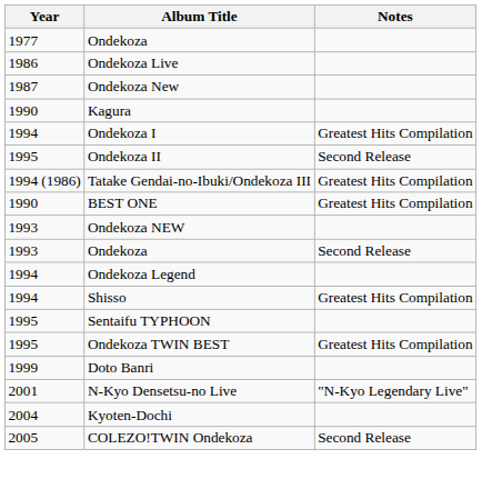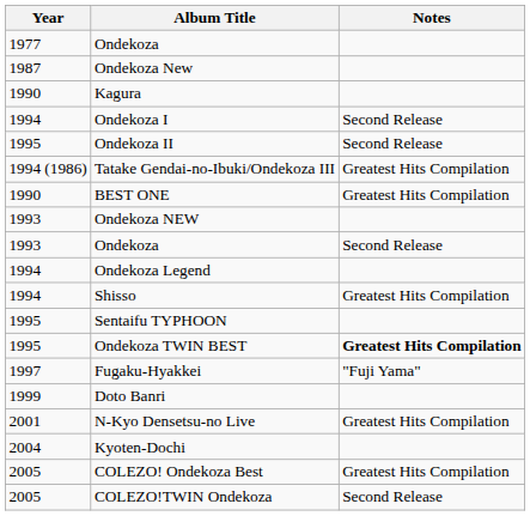- row: 1986 | Ondekoza Live
Ondekoza I | Notes: Greatest Hits Compilation -> Second Release
Ondekoza TWIN BEST | Notes: normal -> bold
+ row: 1997 | Fugaku-Hyakkei | "Fuji Yama"
N-Kyo Densetsu-no Live | Notes: "N-Kyo Legendary Live" -> Greatest Hits Compilation
+ row: 2005 | COLEZO! Ondekoza Best | Greatest Hits Compilation
